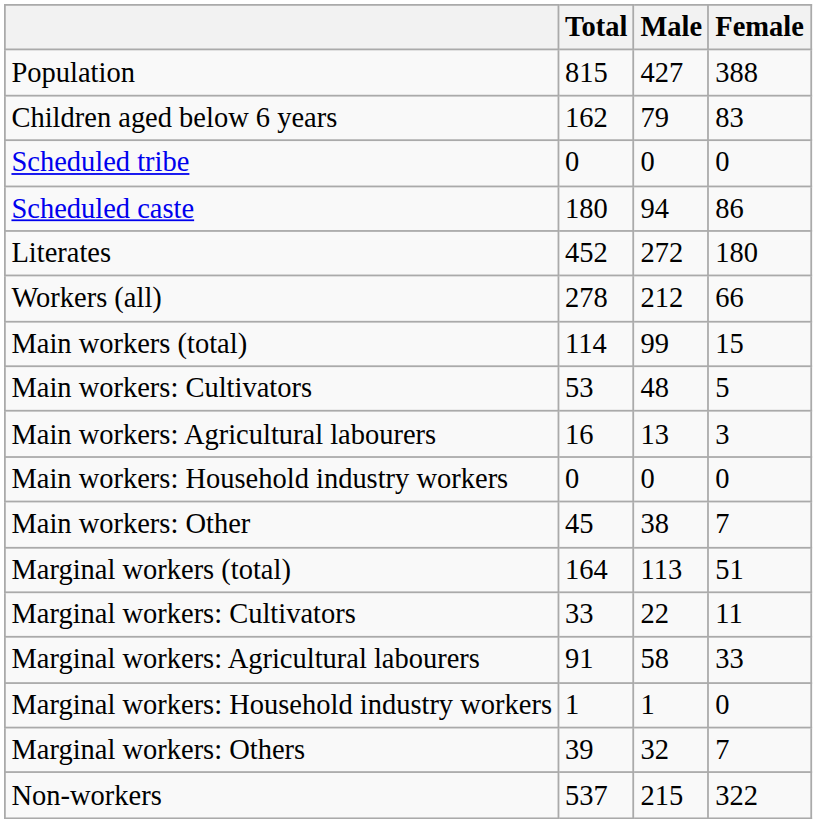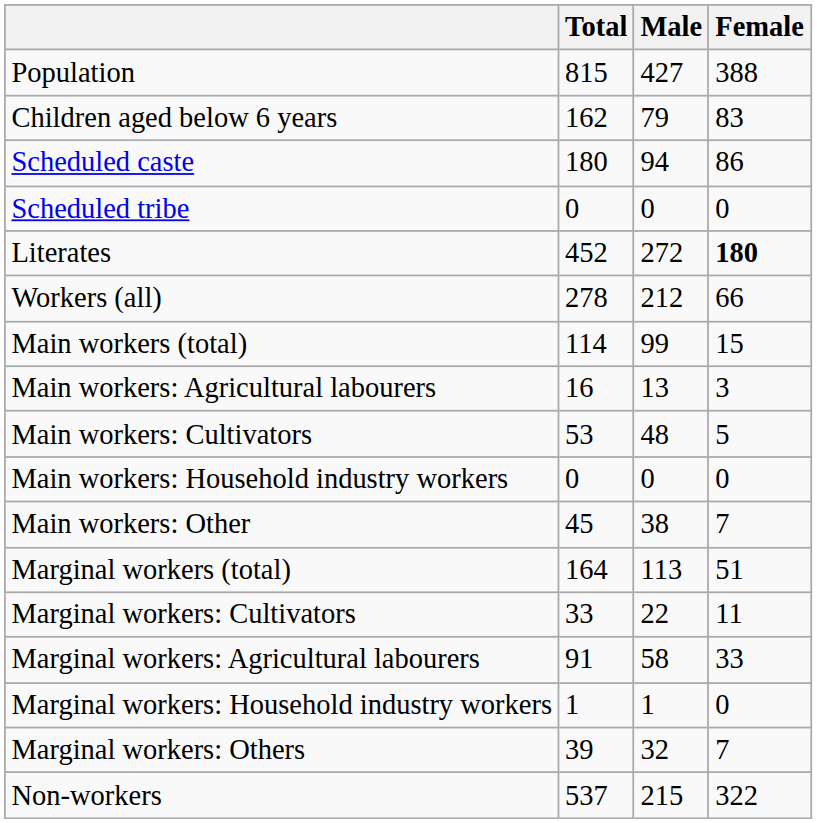rows swapped: Scheduled caste <-> Scheduled tribe
Literates | Female: normal -> bold
rows swapped: Main workers: Cultivators <-> Main workers: Agricultural labourers
